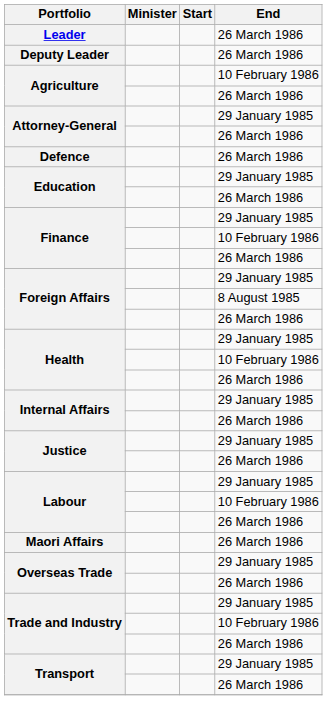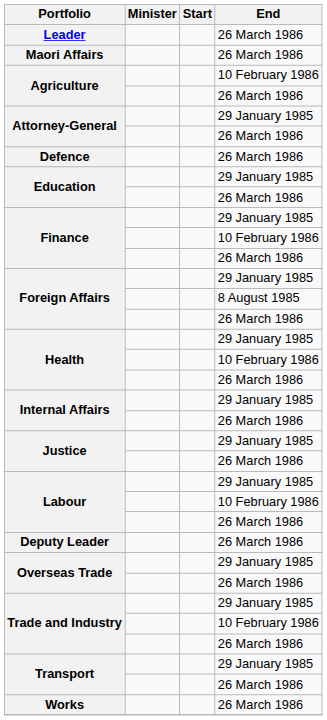rows swapped: Deputy Leader <-> Maori Affairs
+ row: Works | 26 March 1986
